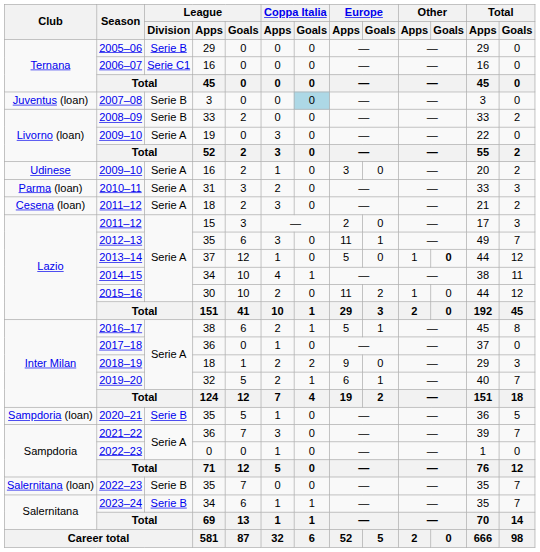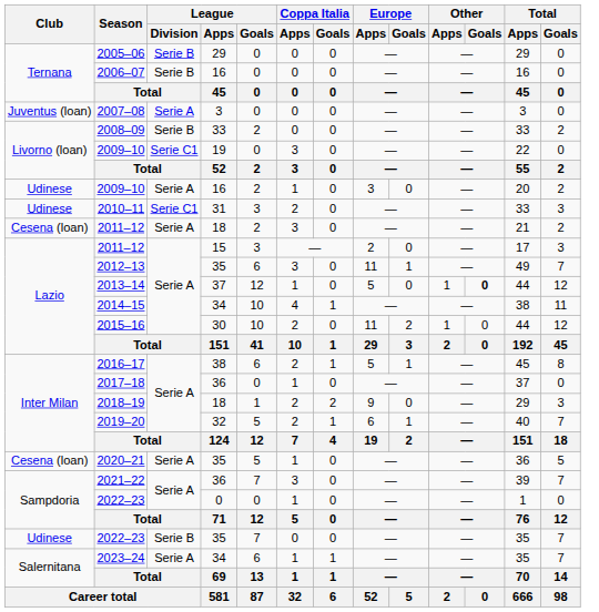2006–07 | League / Division: Serie C1 -> Serie B
2007–08 | League / Division: Serie B -> Serie A
2007–08 | Coppa Italia / Goals: lightblue background -> no background
2009–10 / 19 | League / Division: Serie A -> Serie C1
2010–11 | Club: Parma (loan) -> Udinese
2010–11 | League / Division: Serie A -> Serie C1
2020–21 | Club: Sampdoria (loan) -> Cesena (loan)
2020–21 | League / Division: Serie B -> Serie A
2022–23 / 35 | Club: Salernitana (loan) -> Udinese
2023–24 | League / Division: Serie B -> Serie A
